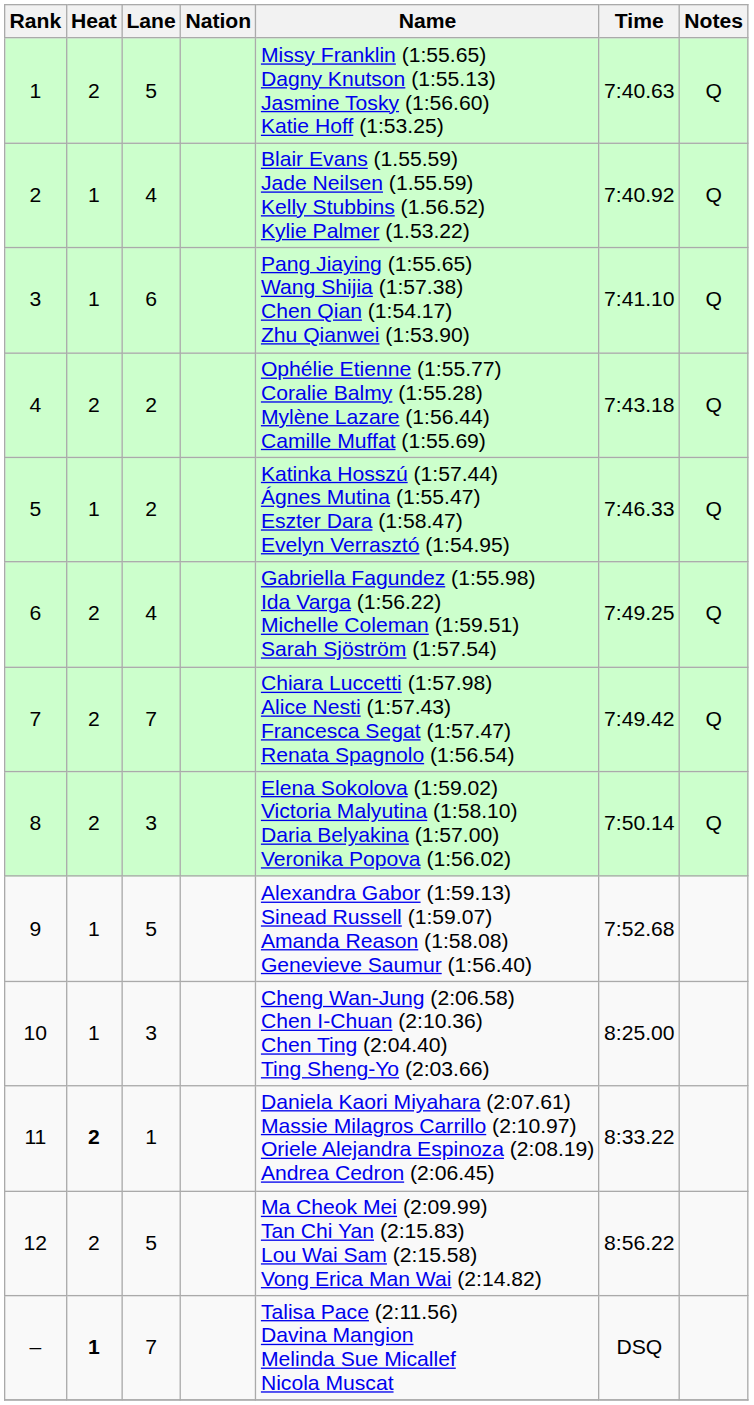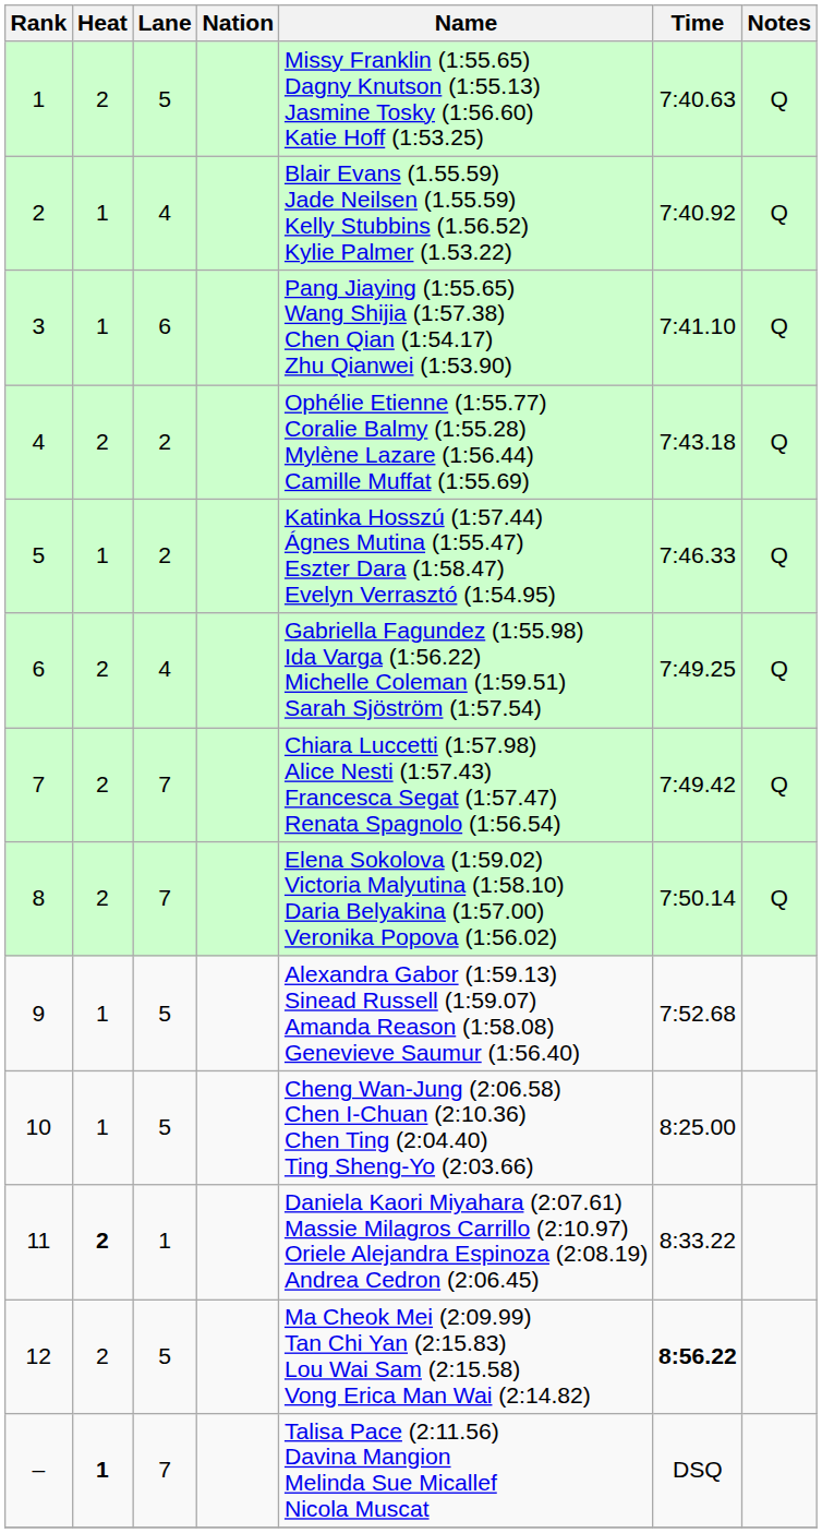8 | Lane: 3 -> 7
10 | Lane: 3 -> 5
12 | Time: normal -> bold
